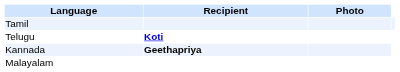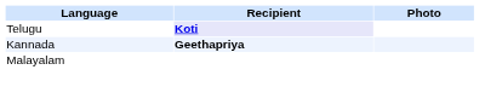- row: Tamil
Telugu | Recipient: no background -> lavender background
